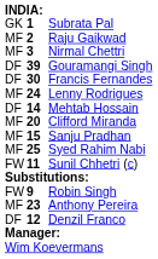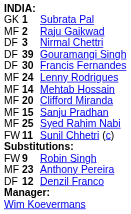Nirmal Chettri | column 1: MF -> DF
Mehtab Hossain | column 1: DF -> MF
